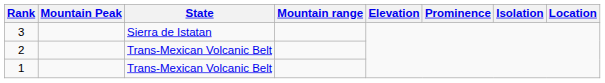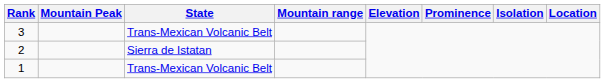3 | State: Sierra de Istatan -> Trans-Mexican Volcanic Belt
2 | State: Trans-Mexican Volcanic Belt -> Sierra de Istatan
